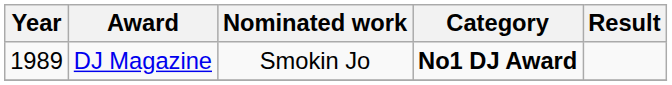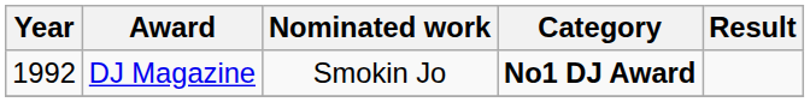DJ Magazine | Year: 1989 -> 1992
